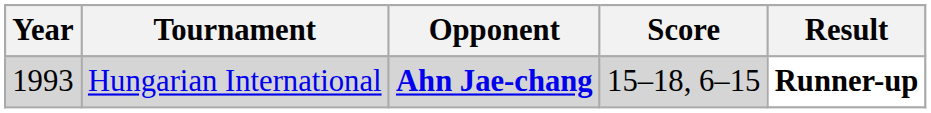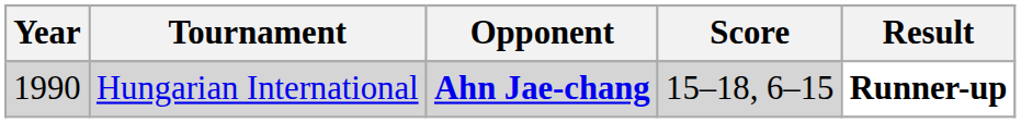Hungarian International | Year: 1993 -> 1990
